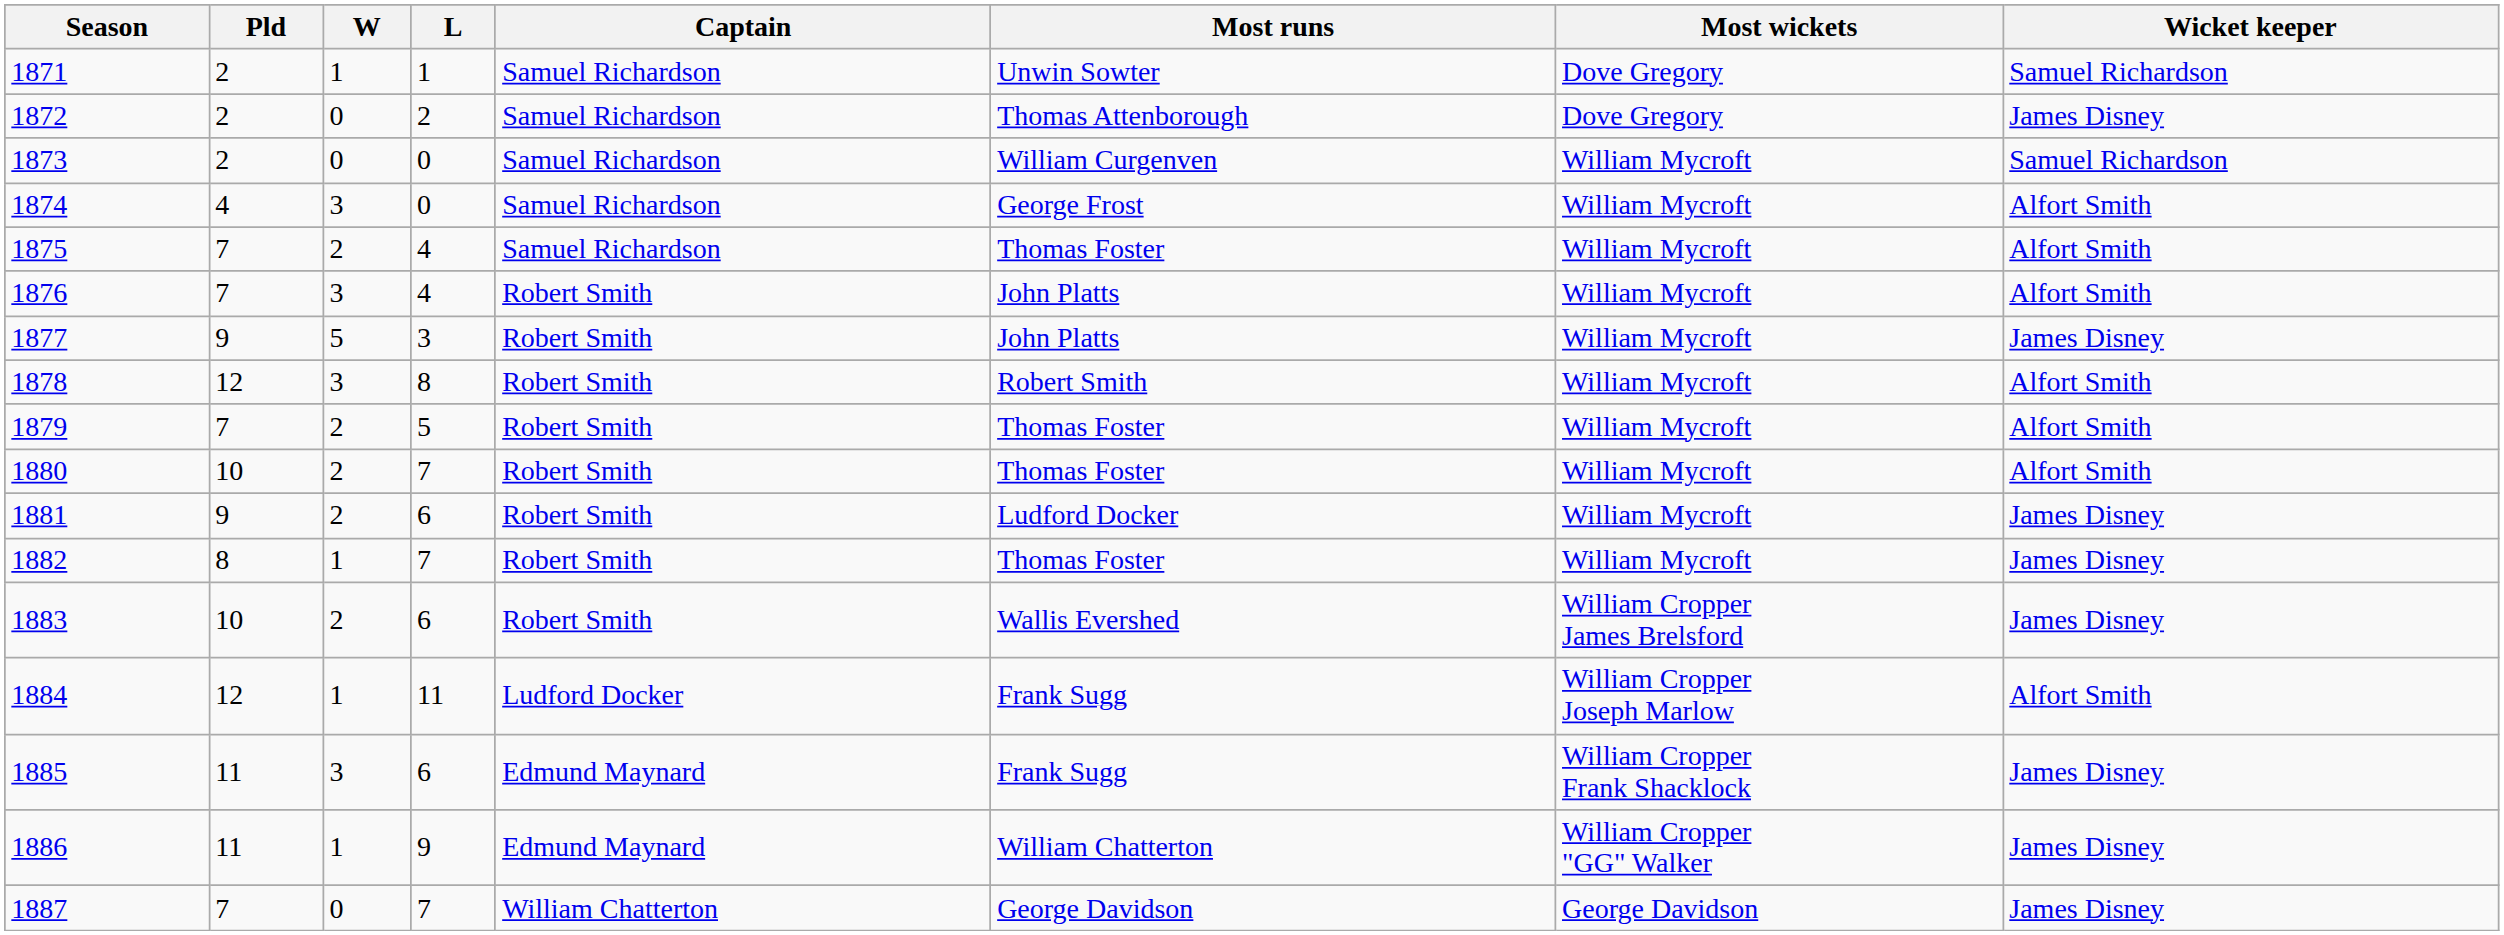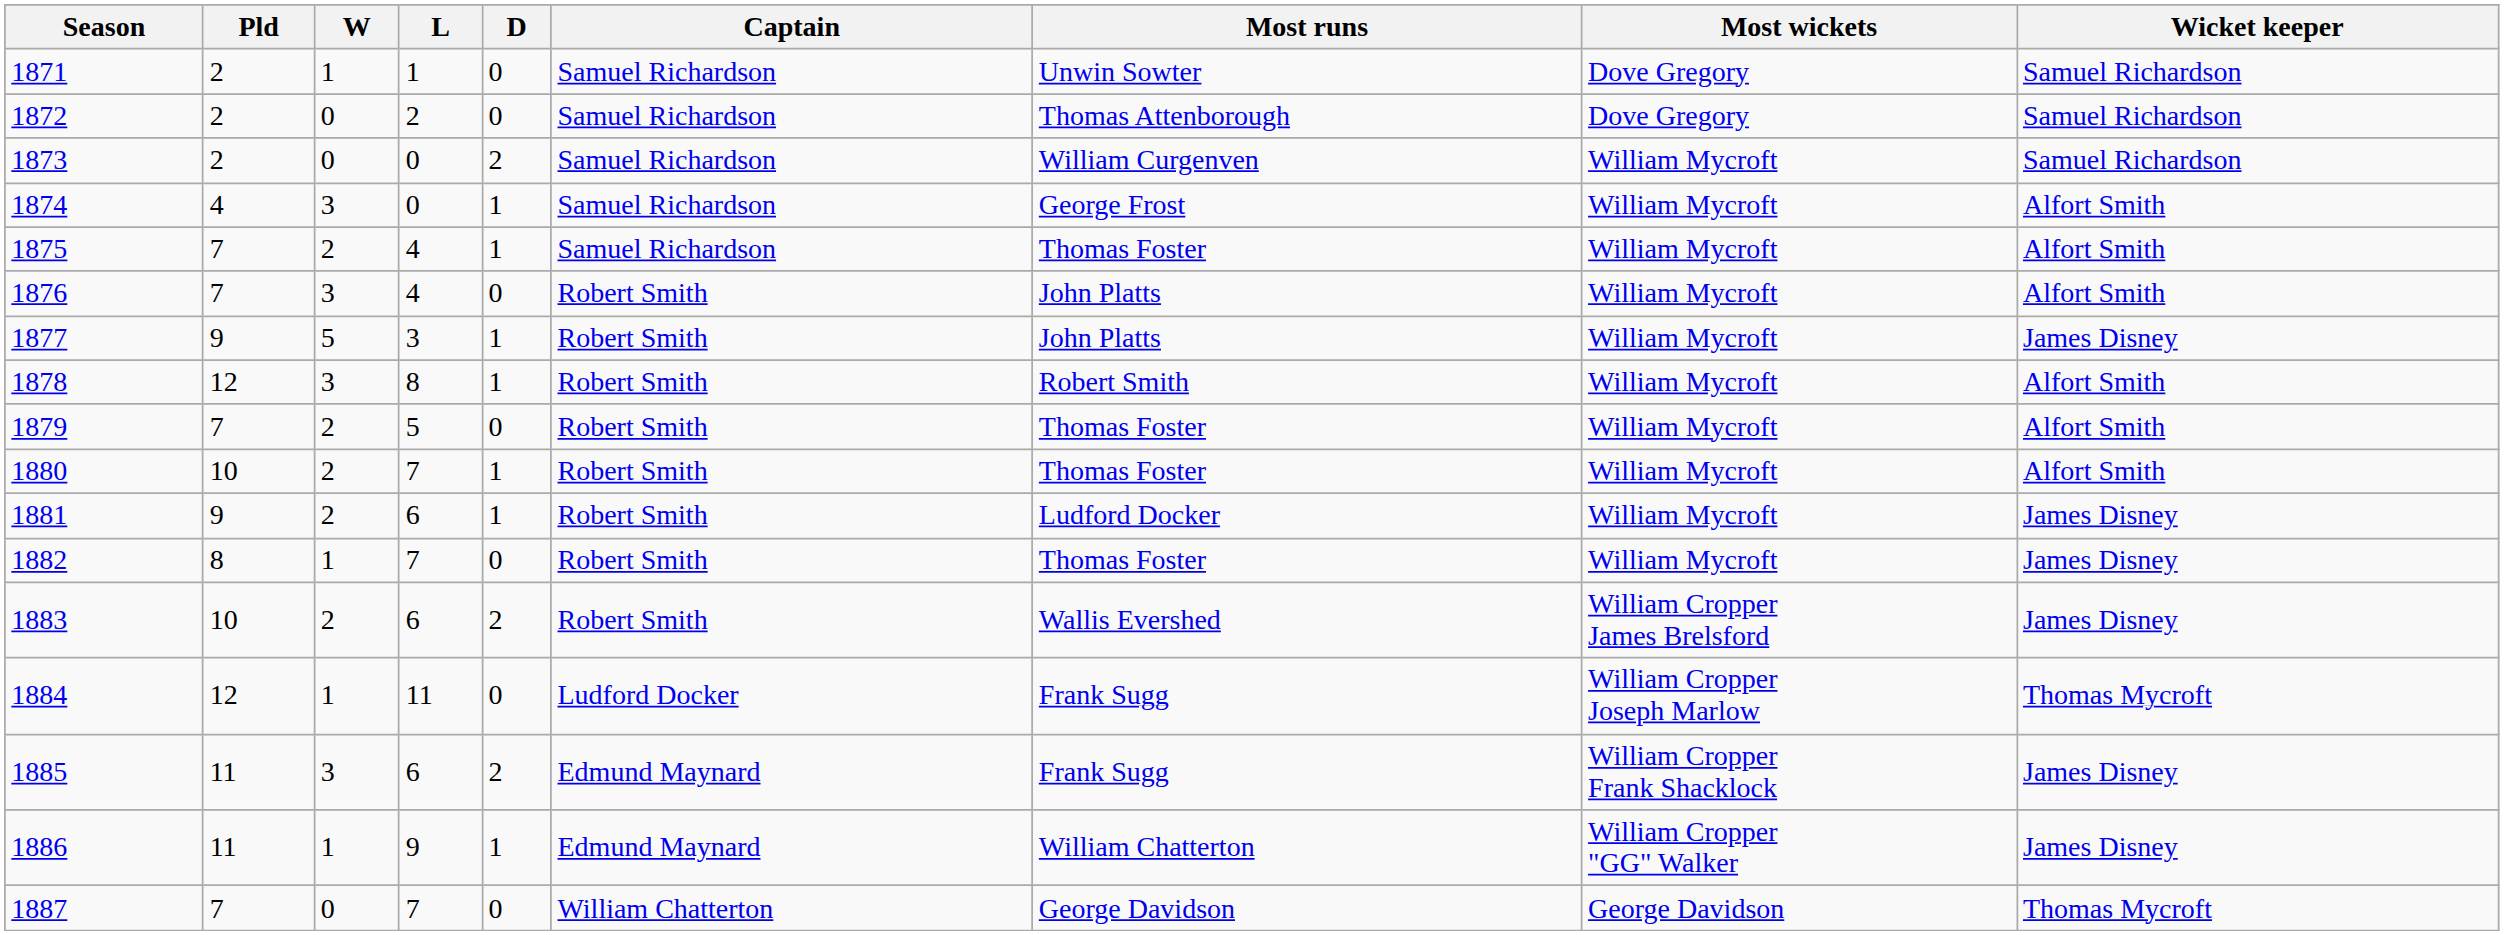+ column: D | 0 | 0 | 2 | 1 | 1 | 0 | 1 | 1 | 0 | 1 | 1 | 0 | 2 | 0 | 2 | 1 | 0
1872 | Wicket keeper: James Disney -> Samuel Richardson
1884 | Wicket keeper: Alfort Smith -> Thomas Mycroft
1887 | Wicket keeper: James Disney -> Thomas Mycroft
